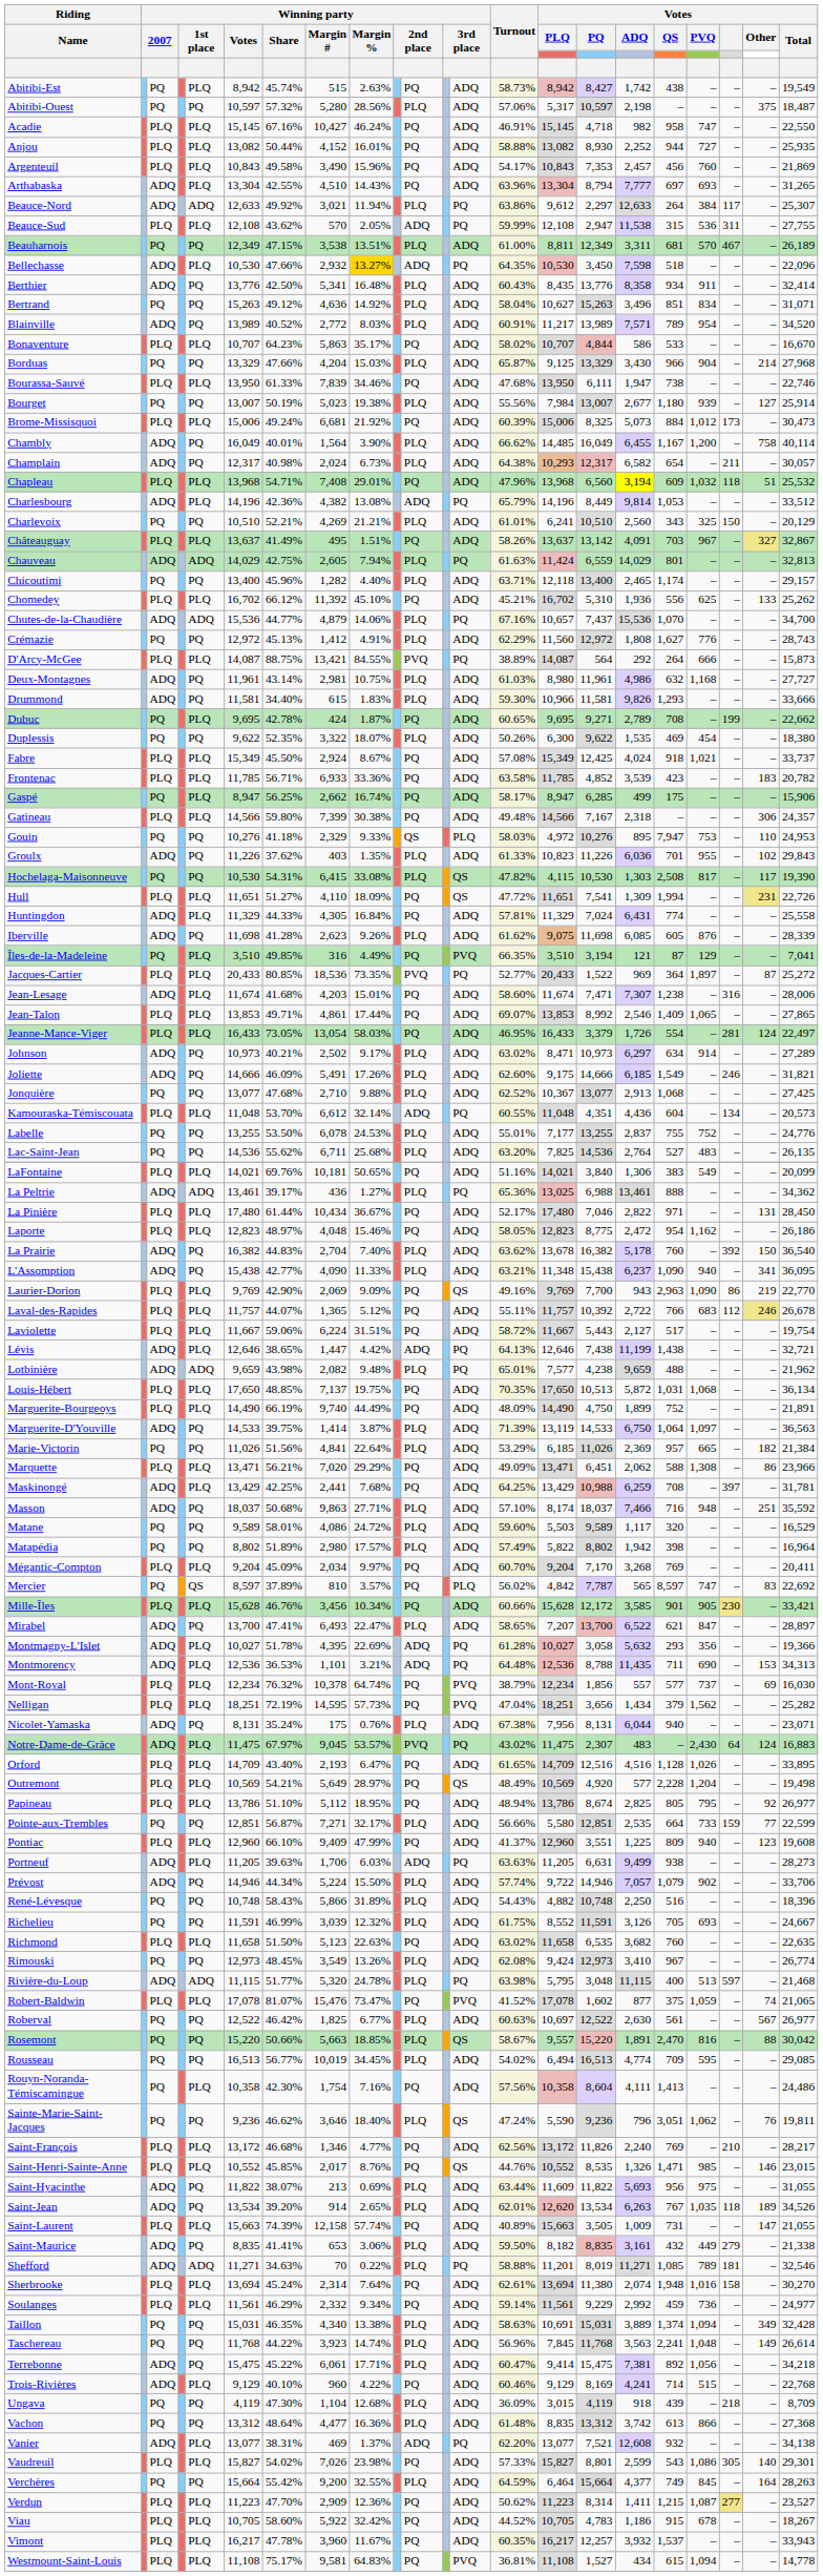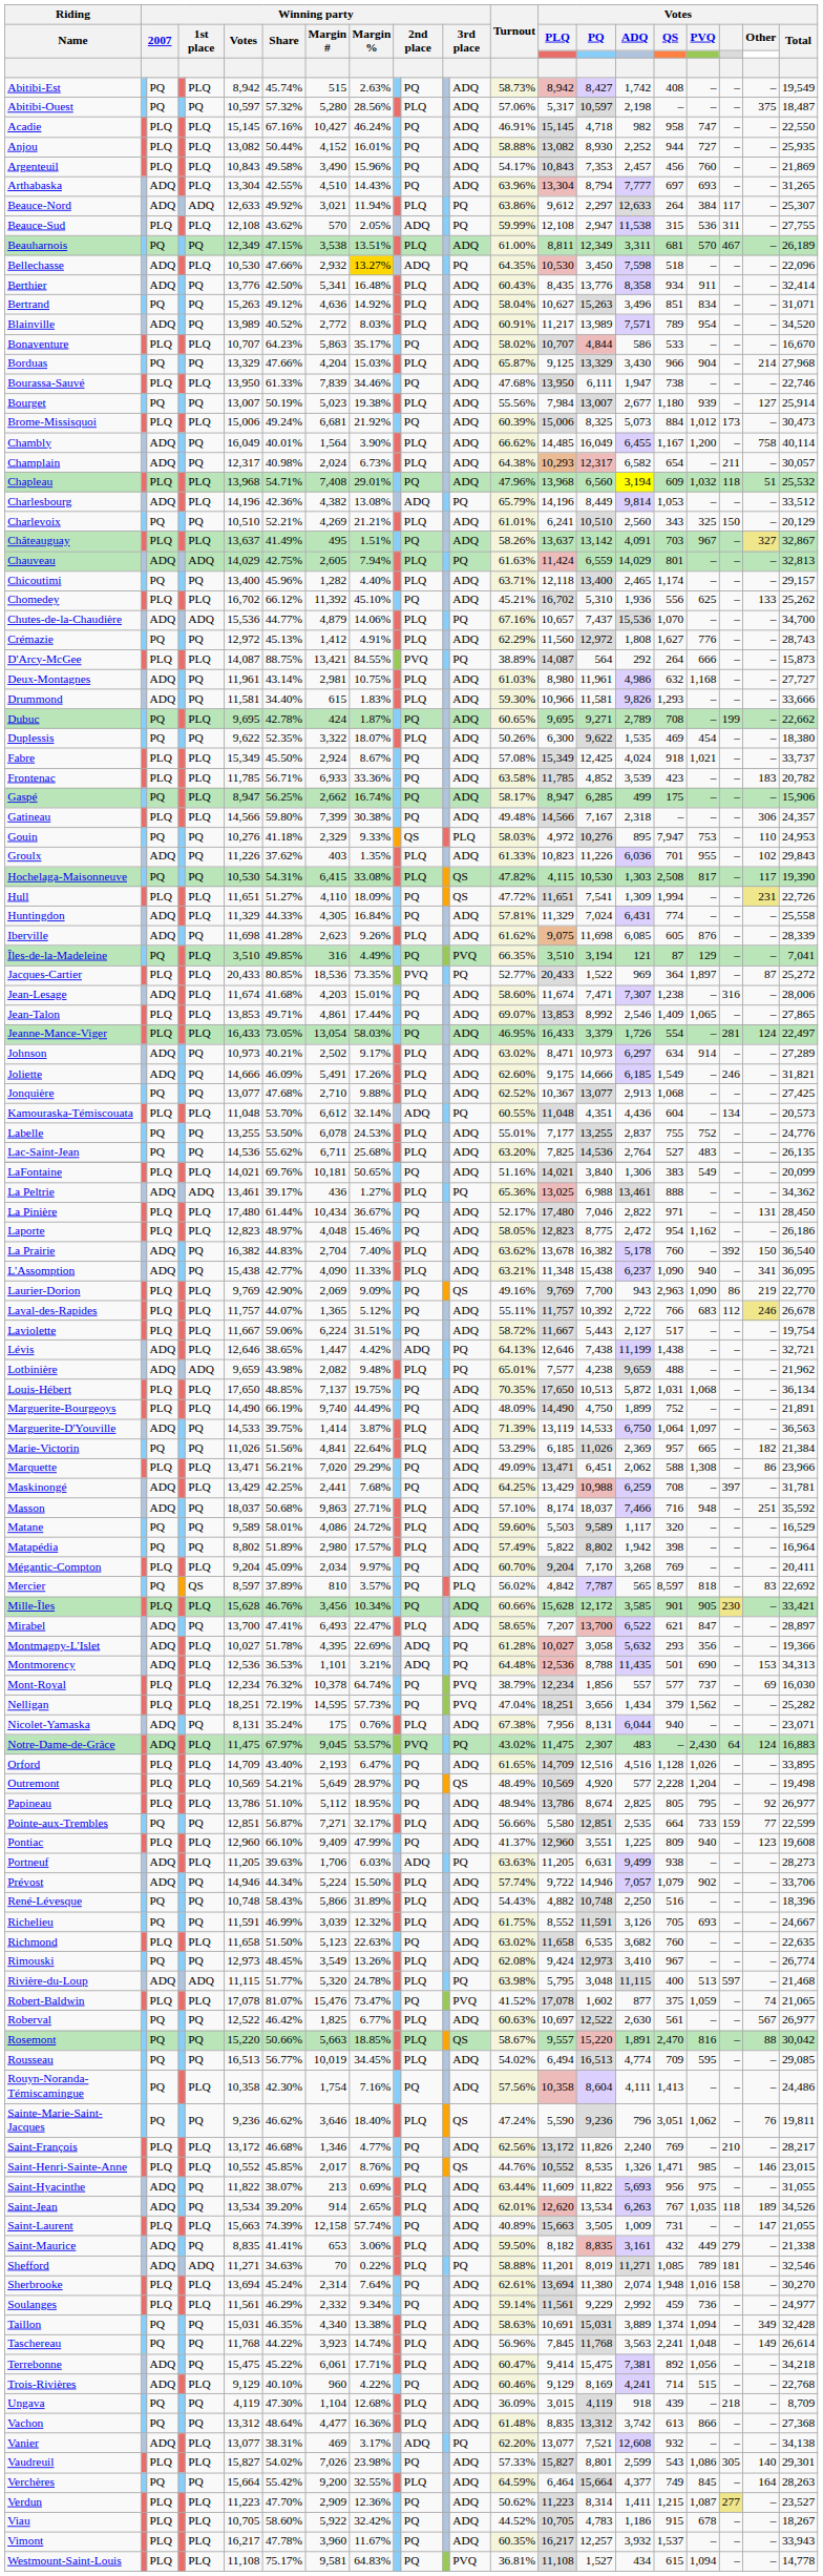Abitibi-Est | Votes / QS: 438 -> 408
Mercier | Votes / PVQ: 747 -> 818
Montmorency | Votes / QS: 711 -> 501
Vanier | Winning party / Margin %: 1.37% -> 3.17%
